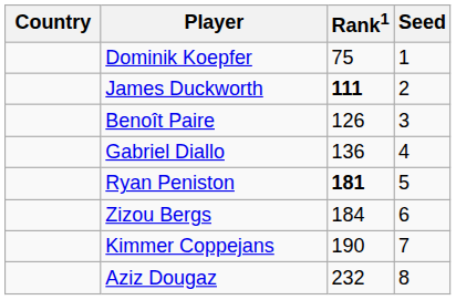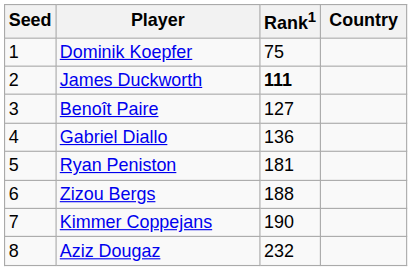columns swapped: Country <-> Seed
Benoît Paire | Rank1: 126 -> 127
Ryan Peniston | Rank1: bold -> normal
Zizou Bergs | Rank1: 184 -> 188
